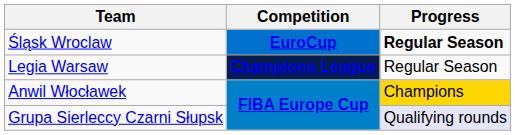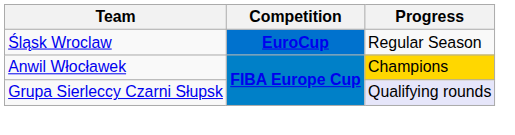Śląsk Wroclaw | Progress: bold -> normal
- row: Legia Warsaw | Champions League | Regular Season
